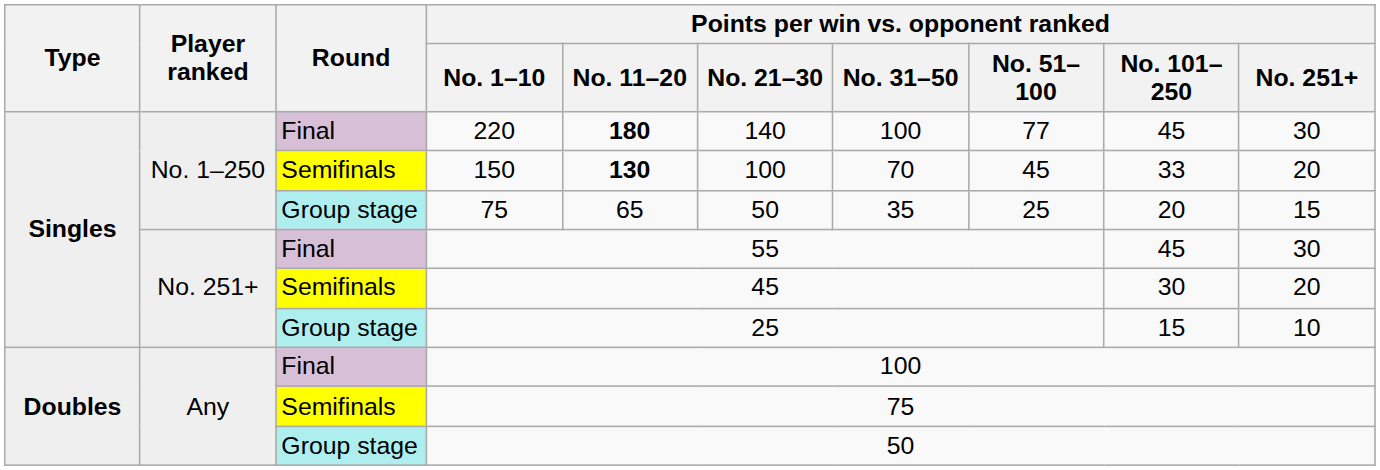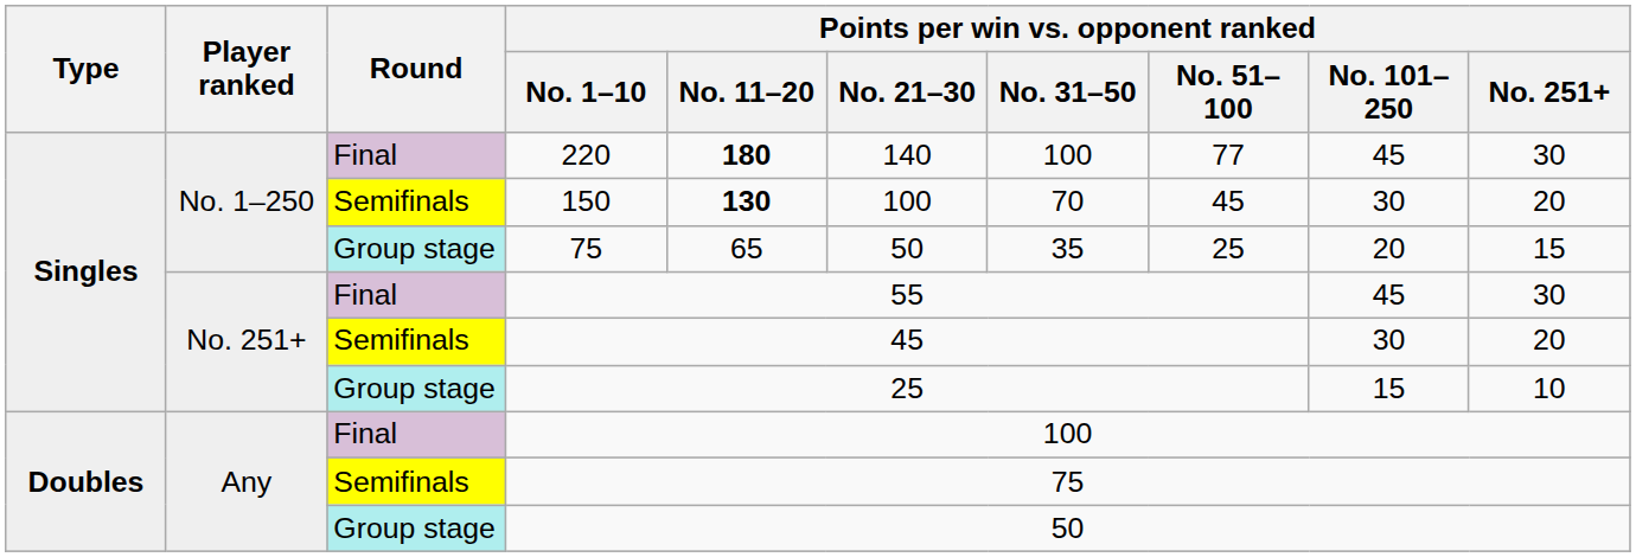150 | Points per win vs. opponent ranked / No. 101–250: 33 -> 30
